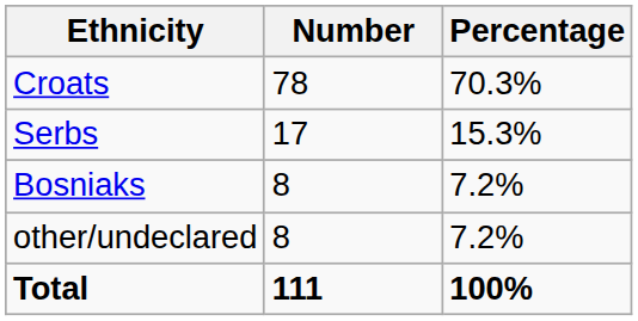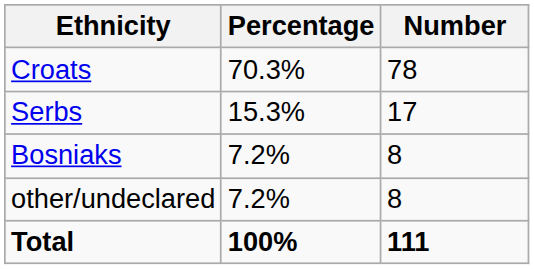columns swapped: Number <-> Percentage
